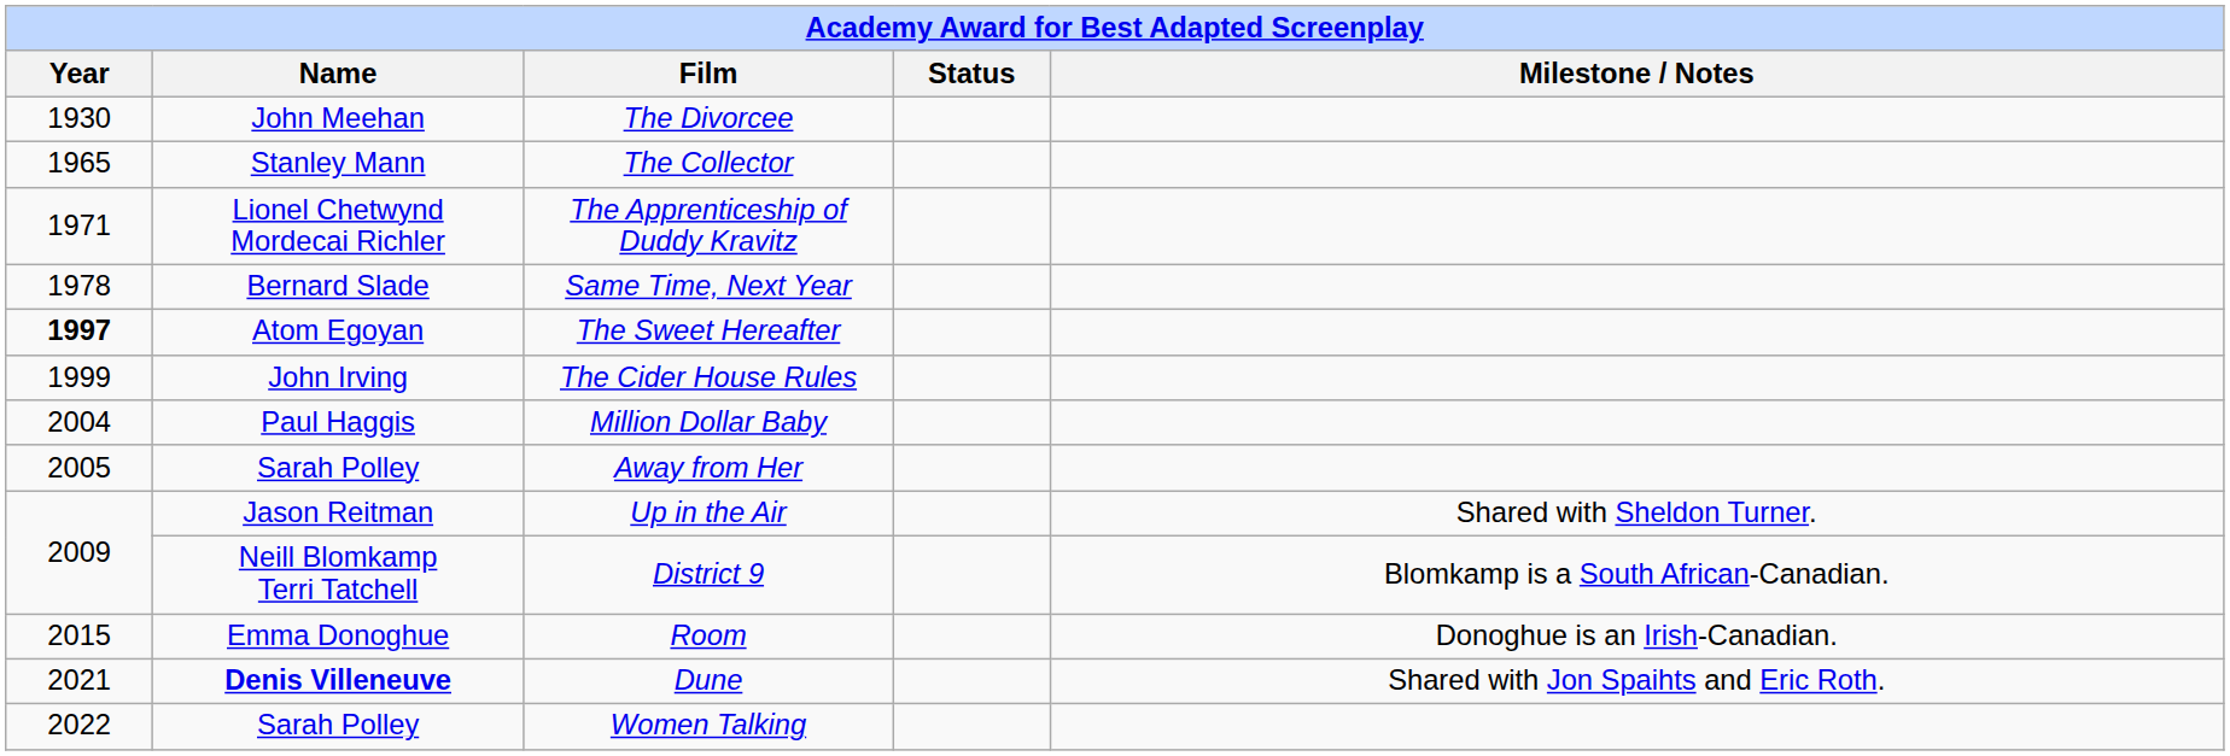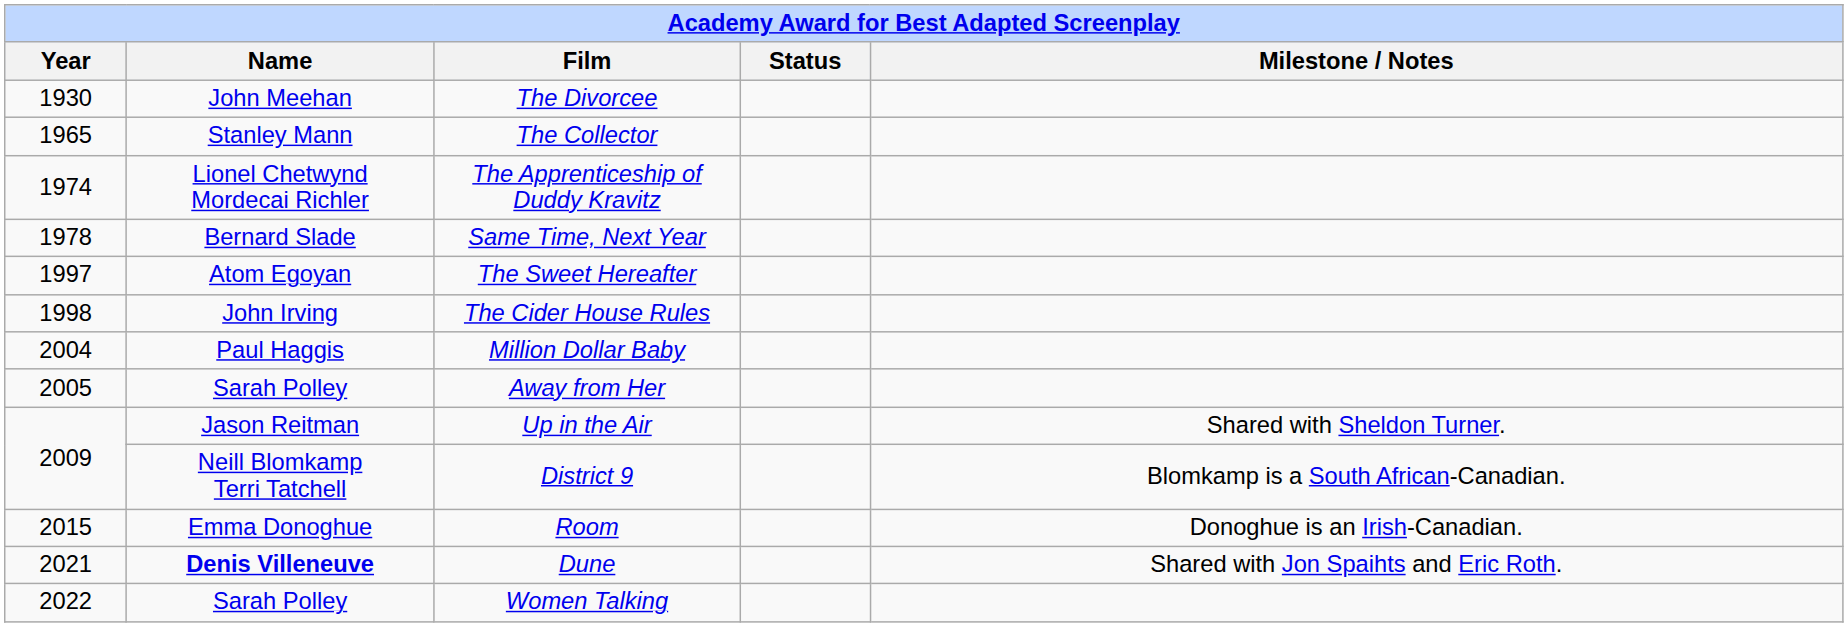The Apprenticeship of Duddy Kravitz | Year: 1971 -> 1974
The Sweet Hereafter | Year: bold -> normal
The Cider House Rules | Year: 1999 -> 1998
